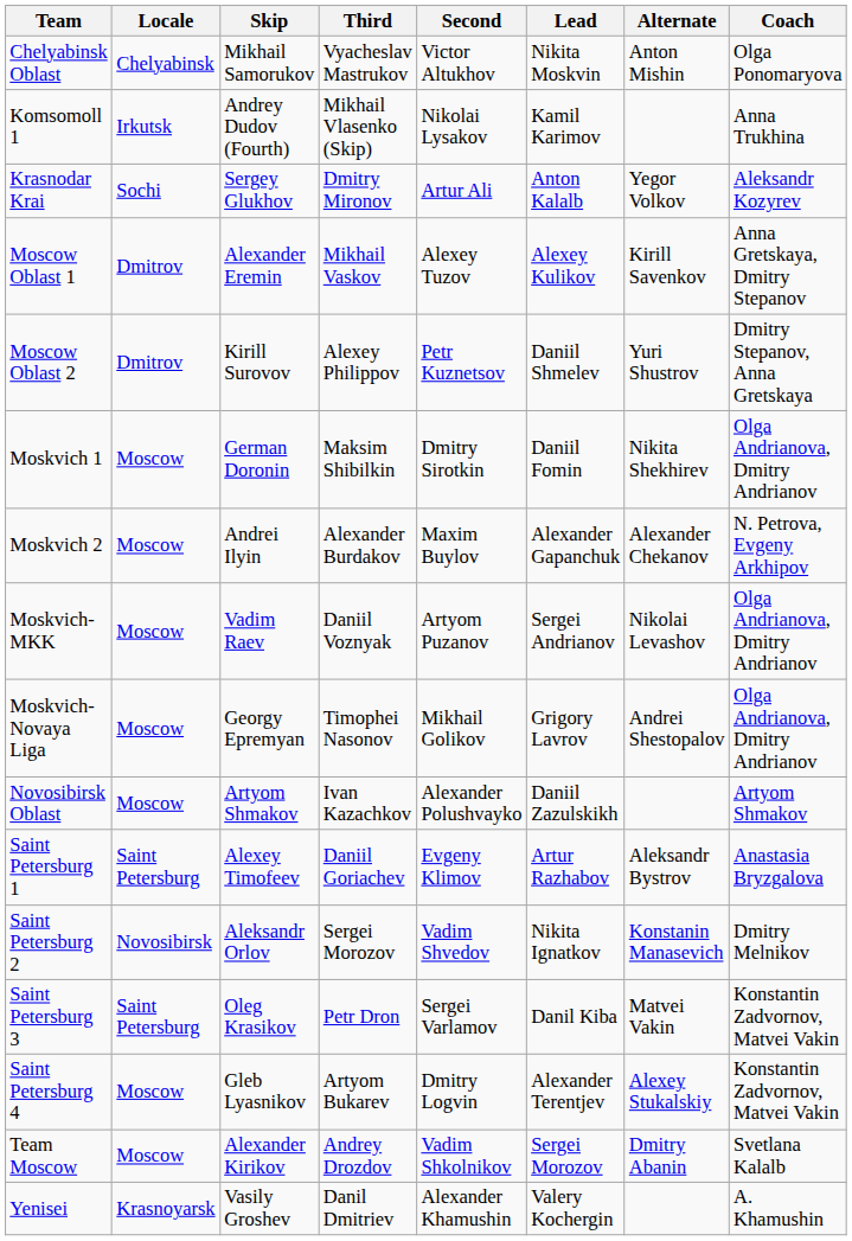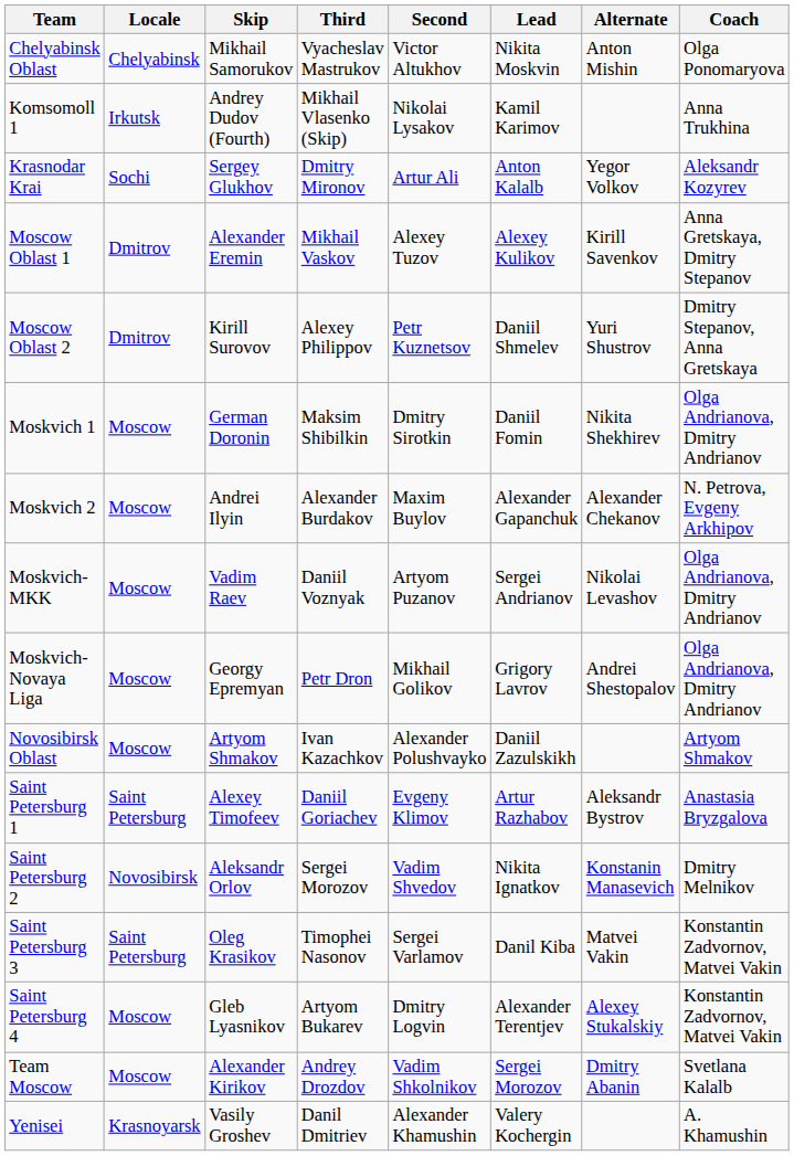Moskvich-Novaya Liga | Third: Timophei Nasonov -> Petr Dron
Saint Petersburg 3 | Third: Petr Dron -> Timophei Nasonov
